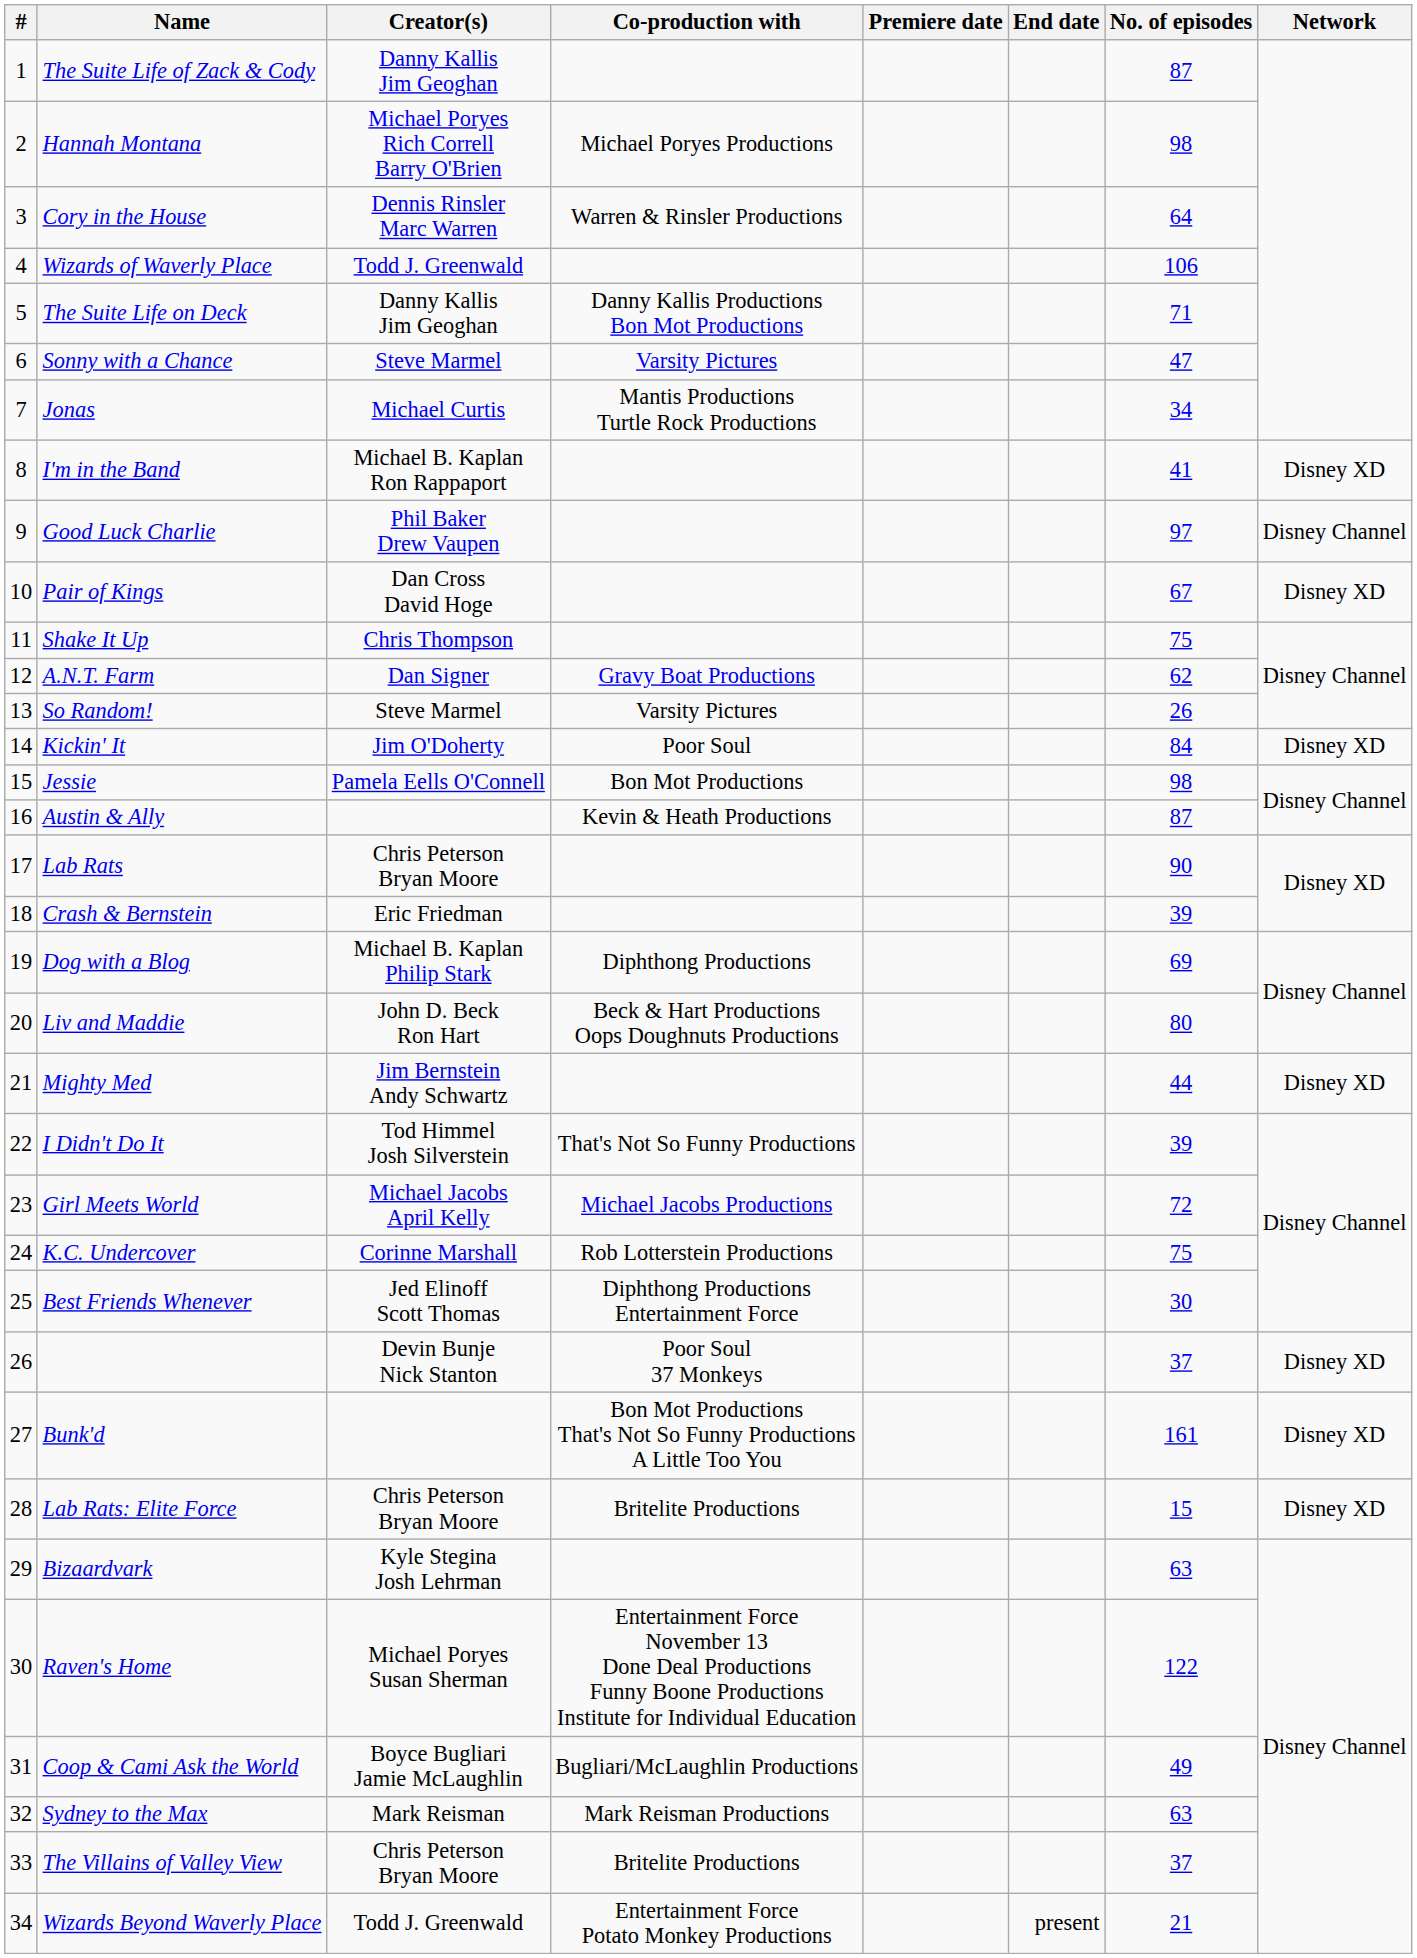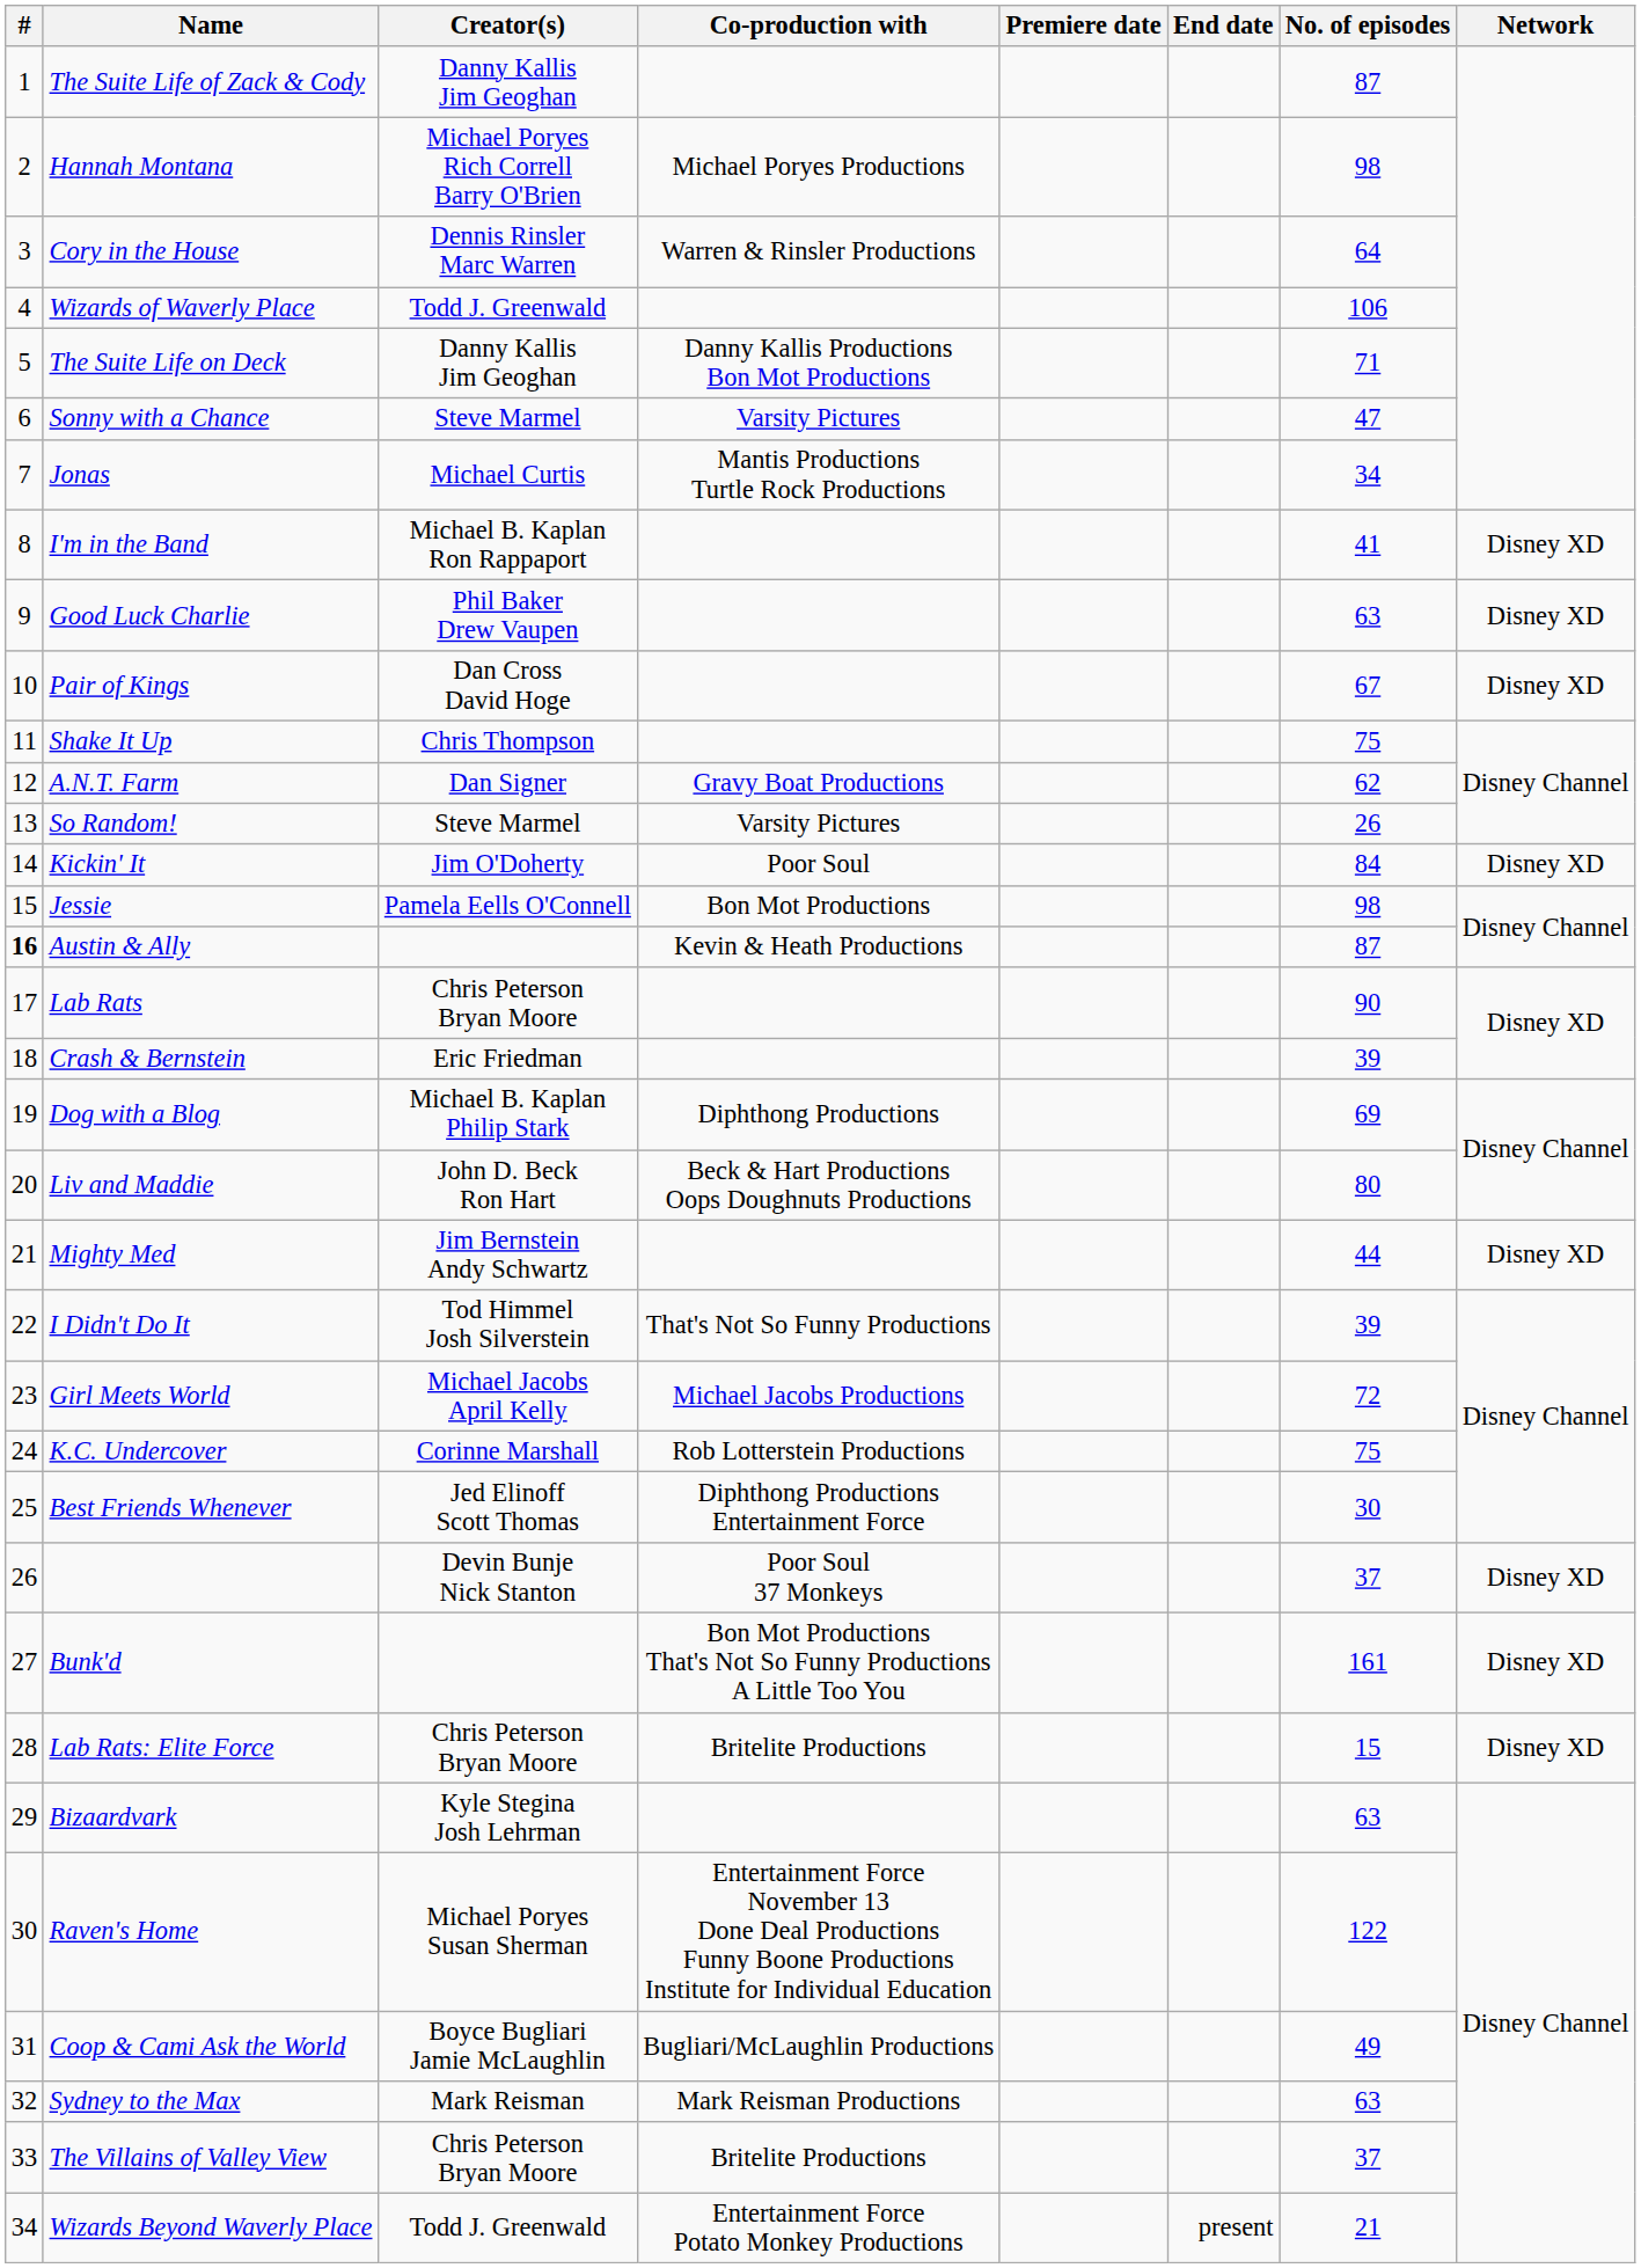Good Luck Charlie | No. of episodes: 97 -> 63
Good Luck Charlie | Network: Disney Channel -> Disney XD
Austin & Ally | #: normal -> bold
